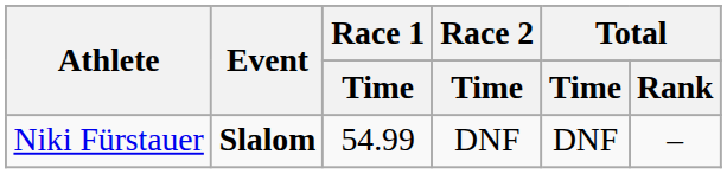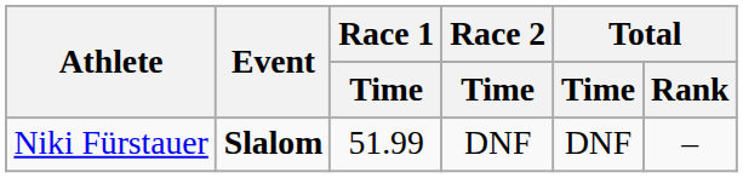Niki Fürstauer | Race 1 / Time: 54.99 -> 51.99
